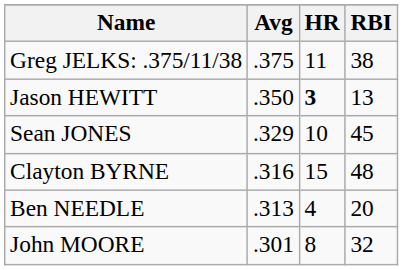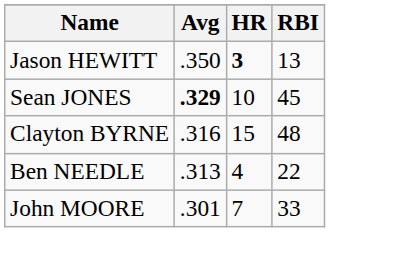- row: Greg JELKS: .375/11/38 | .375 | 11 | 38
Sean JONES | Avg: normal -> bold
Ben NEEDLE | RBI: 20 -> 22
John MOORE | HR: 8 -> 7
John MOORE | RBI: 32 -> 33
